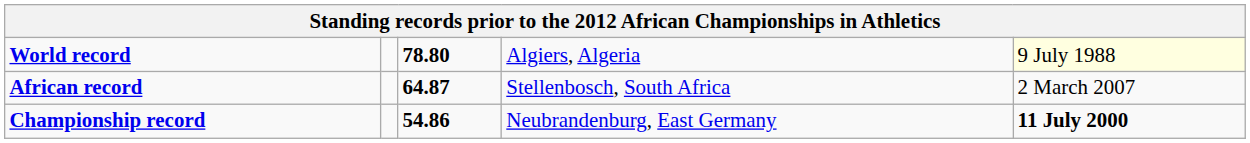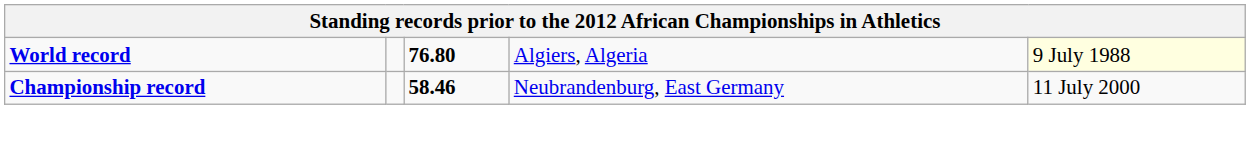World record | column 3: 78.80 -> 76.80
- row: African record | 64.87 | Stellenbosch, South Africa | 2 March 2007
Championship record | column 3: 54.86 -> 58.46
Championship record | column 5: bold -> normal
